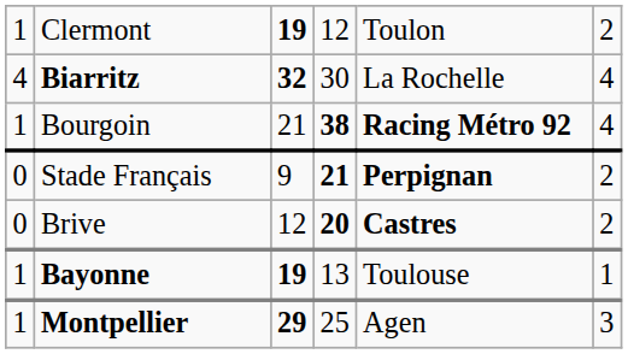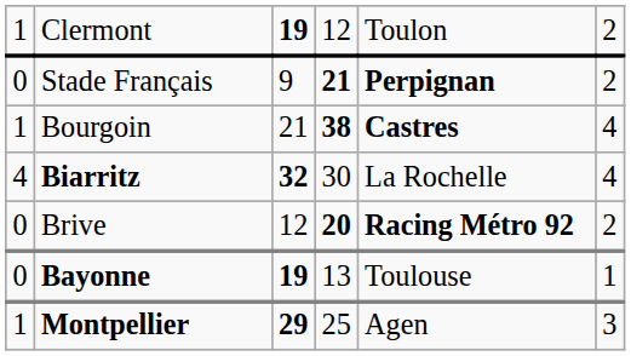rows swapped: Stade Français <-> Biarritz
Bourgoin | column 5: Racing Métro 92 -> Castres
Brive | column 5: Castres -> Racing Métro 92
Bayonne | column 1: 1 -> 0
